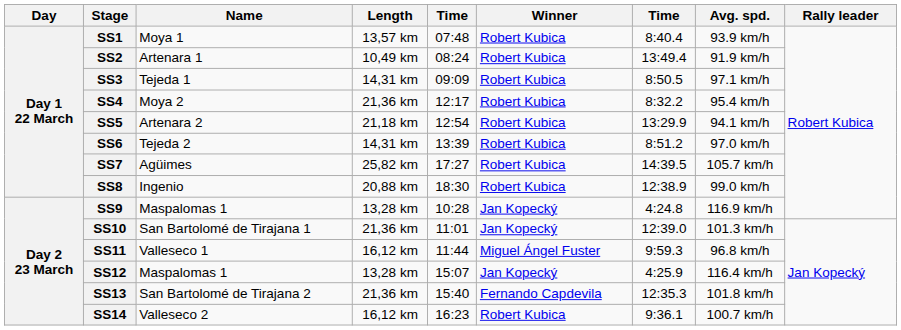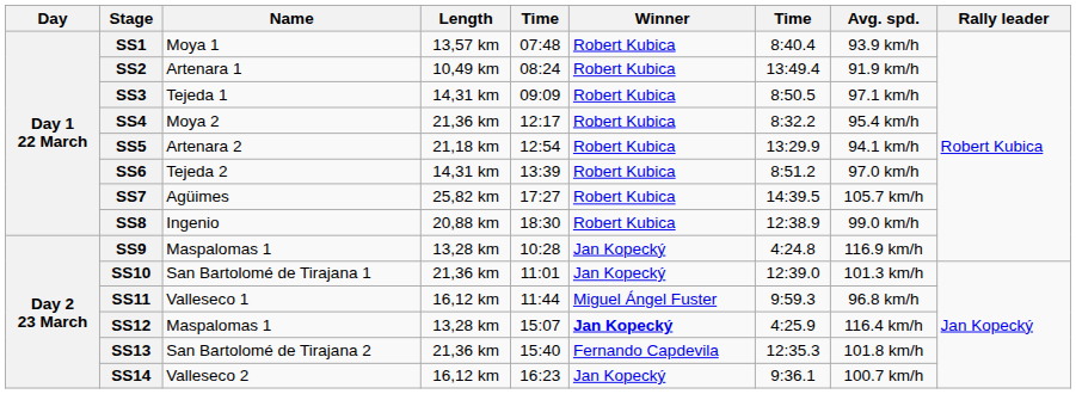SS12 | Winner: normal -> bold
SS14 | Winner: Robert Kubica -> Jan Kopecký
